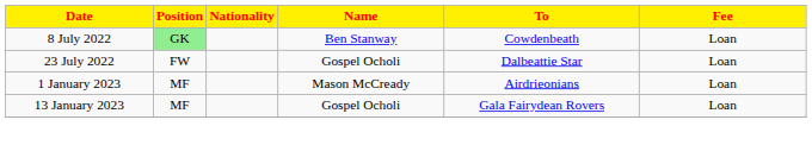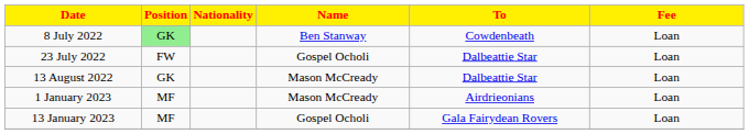+ row: 13 August 2022 | GK | Mason McCready | Dalbeattie Star | Loan
